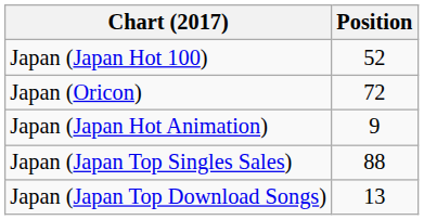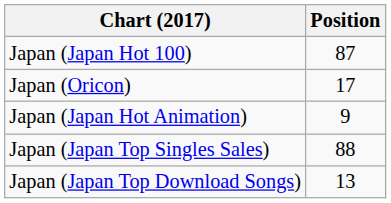Japan (Japan Hot 100) | Position: 52 -> 87
Japan (Oricon) | Position: 72 -> 17
